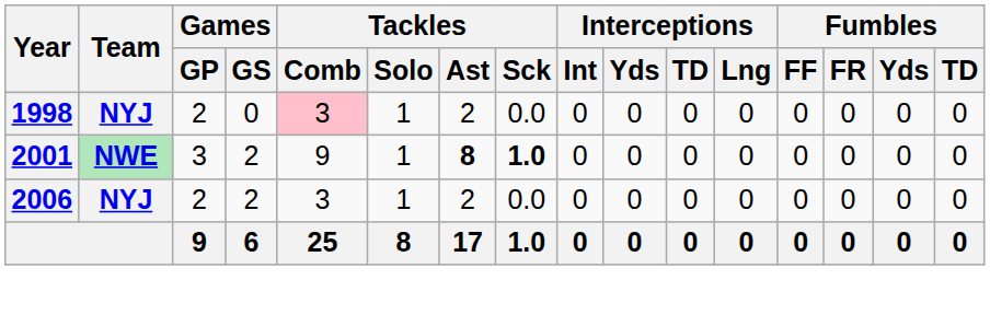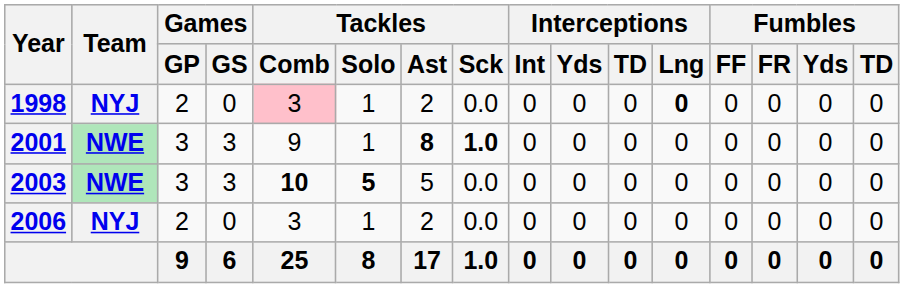1998 | Interceptions / Lng: normal -> bold
2001 | Games / GS: 2 -> 3
+ row: 2003 | NWE | 3 | 3 | 10 | 5 | 5 | 0.0 | 0 | 0 | 0 | 0 | 0 | 0 | 0 | 0
2006 | Games / GS: 2 -> 0
